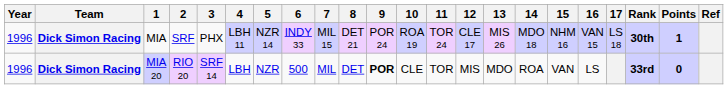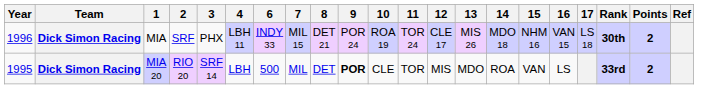- column: 5 | NZR 14 | NZR
MIA | Points: 1 -> 2
MIA 20 | Year: 1996 -> 1995
MIA 20 | Points: 0 -> 2
